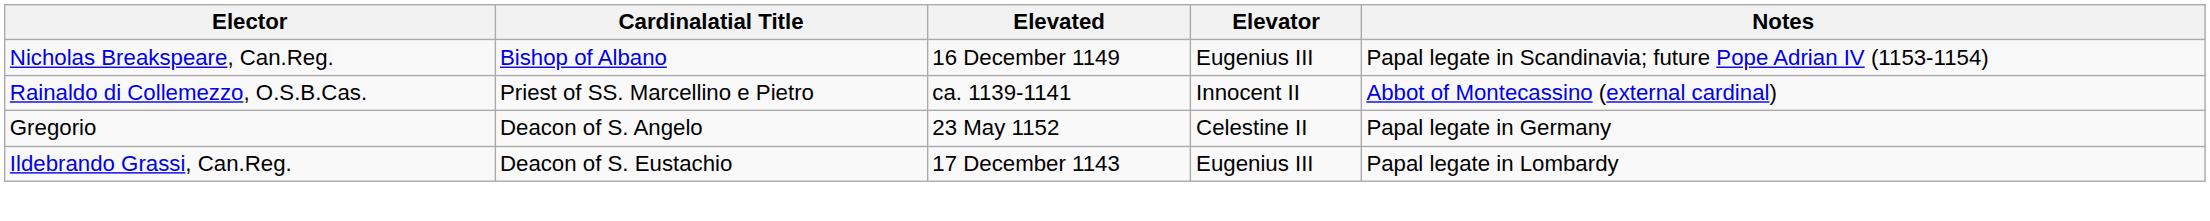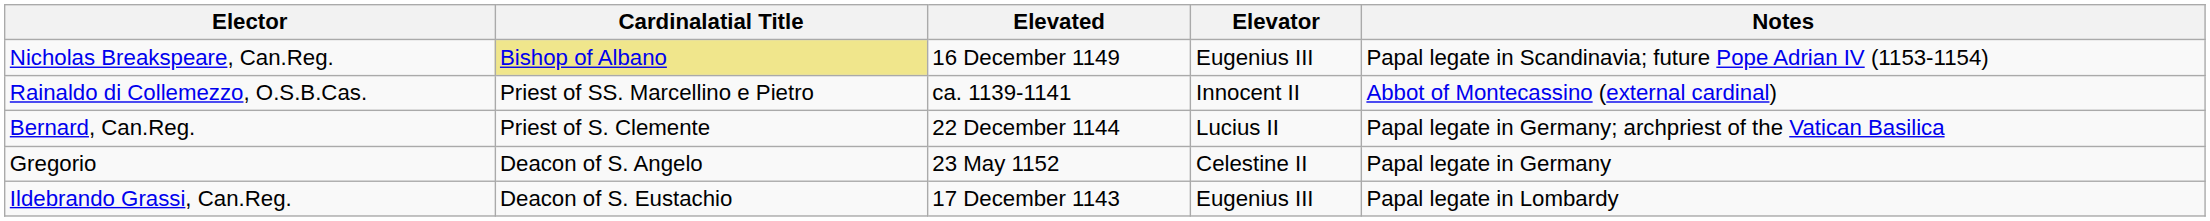Nicholas Breakspeare, Can.Reg. | Cardinalatial Title: no background -> khaki background
+ row: Bernard, Can.Reg. | Priest of S. Clemente | 22 December 1144 | Lucius II | Papal legate in Germany; archpriest of the Vatican Basilica
